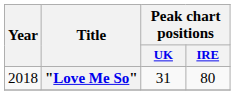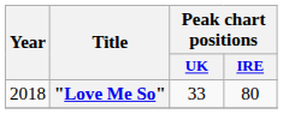"Love Me So" | Peak chart positions / UK: 31 -> 33
